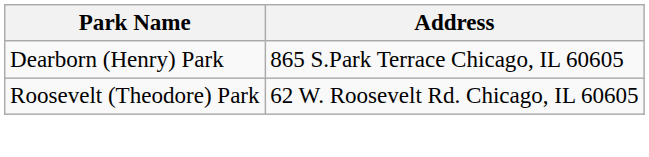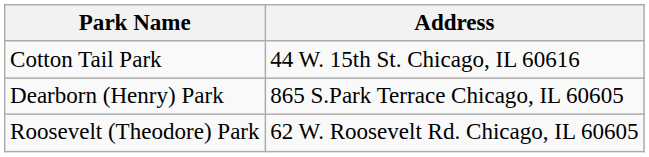+ row: Cotton Tail Park | 44 W. 15th St. Chicago, IL 60616
